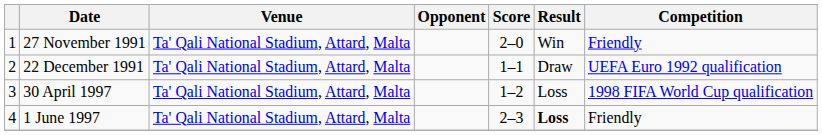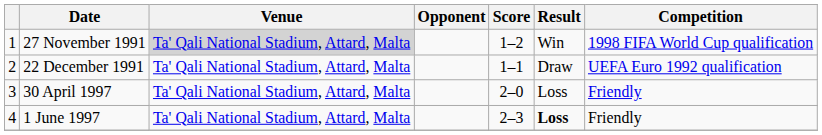27 November 1991 | Venue: no background -> lightgrey background
27 November 1991 | Score: 2–0 -> 1–2
27 November 1991 | Competition: Friendly -> 1998 FIFA World Cup qualification
30 April 1997 | Score: 1–2 -> 2–0
30 April 1997 | Competition: 1998 FIFA World Cup qualification -> Friendly
